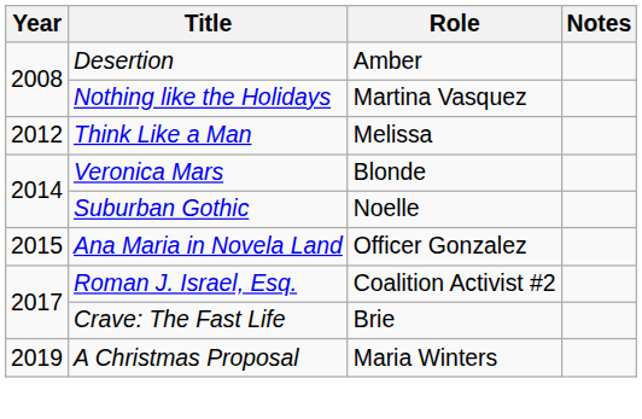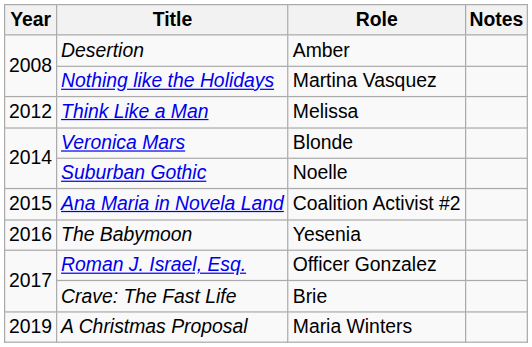Ana Maria in Novela Land | Role: Officer Gonzalez -> Coalition Activist #2
+ row: 2016 | The Babymoon | Yesenia
Roman J. Israel, Esq. | Role: Coalition Activist #2 -> Officer Gonzalez
